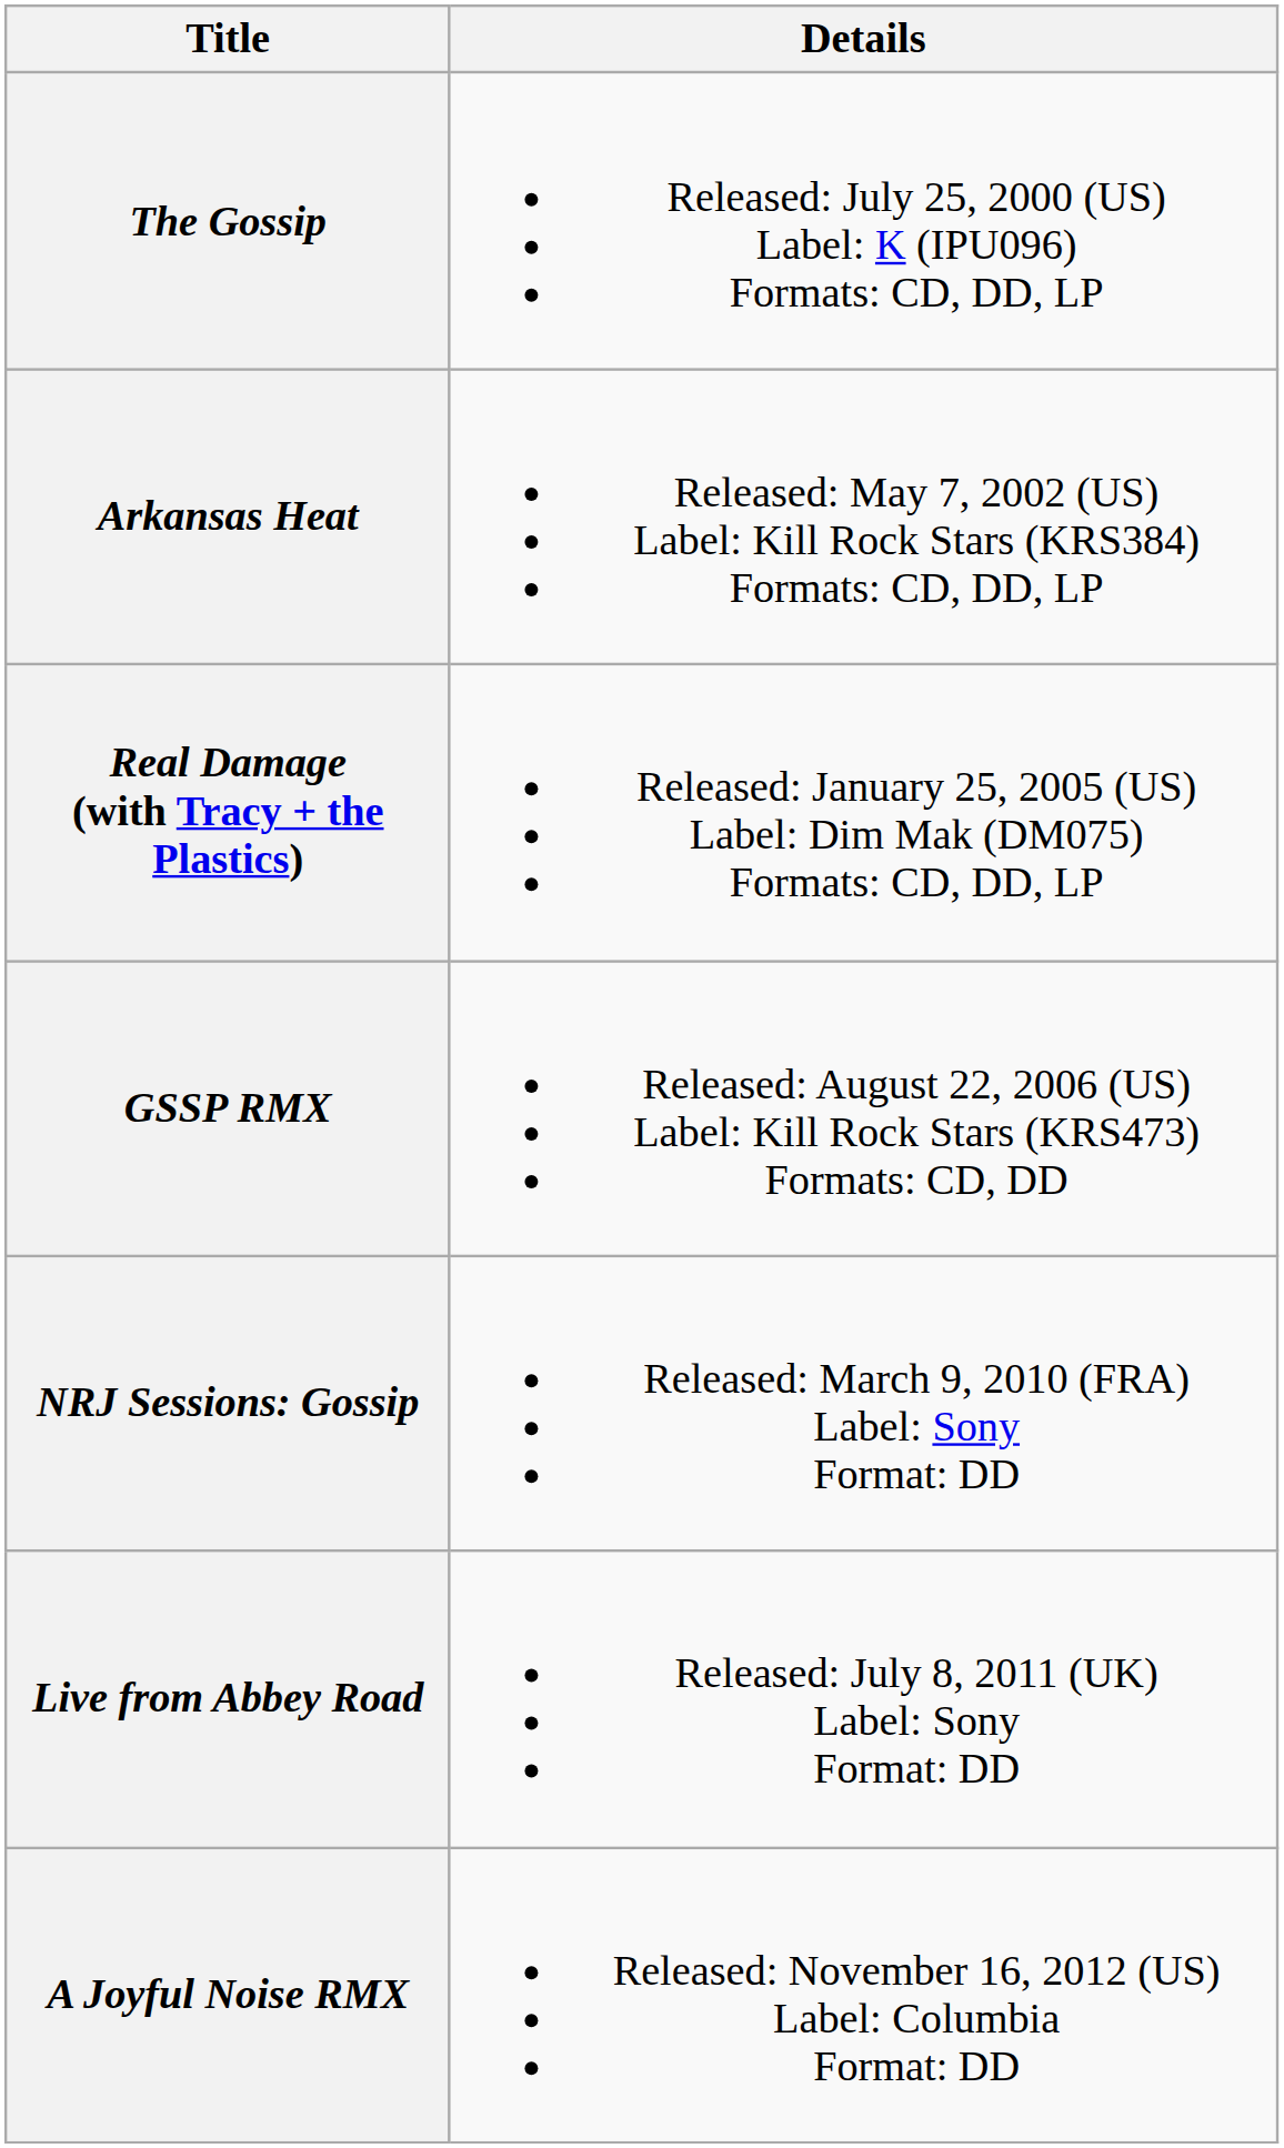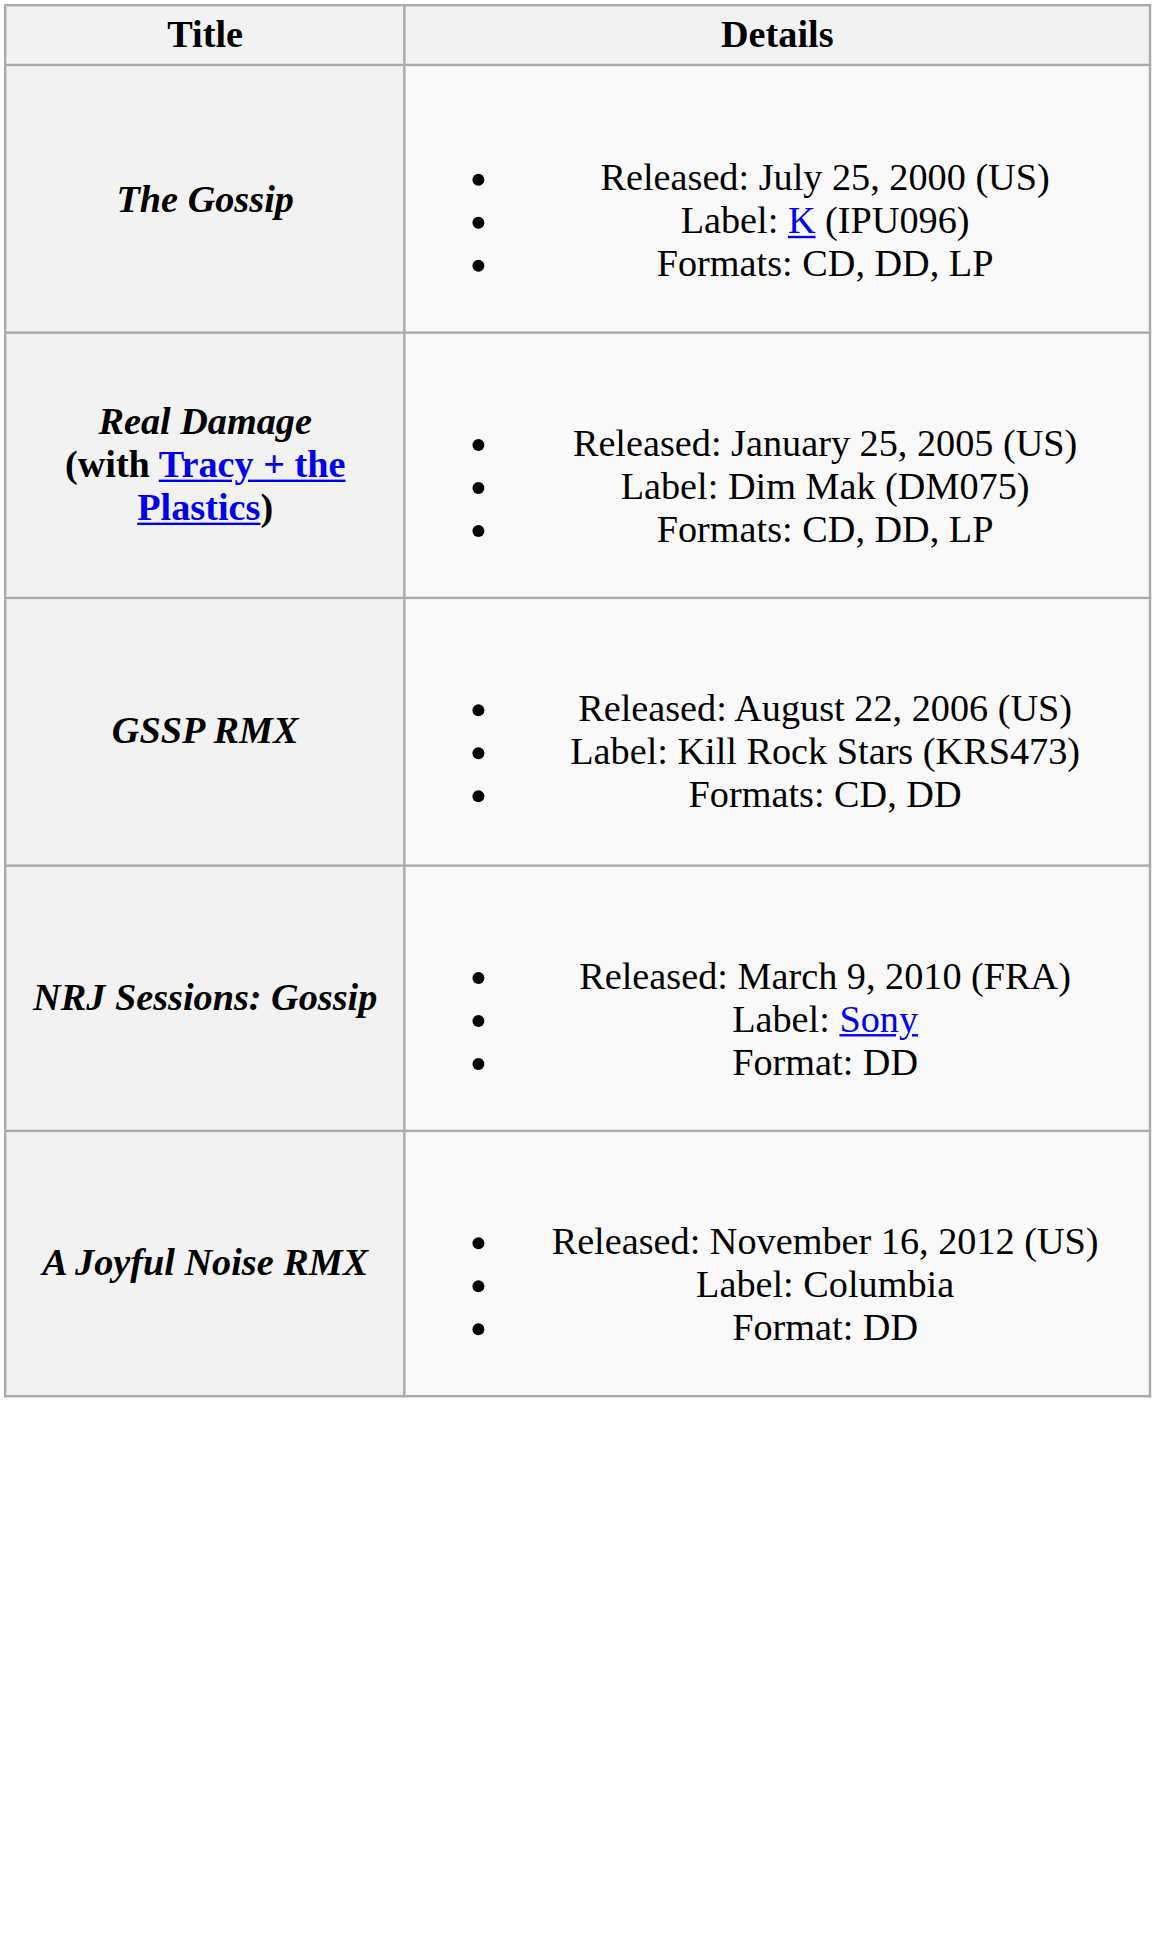- row: Arkansas Heat | Released: May 7, 2002 (US) Label: Kill Rock Stars (KRS384) Formats: CD, DD, LP
- row: Live from Abbey Road | Released: July 8, 2011 (UK) Label: Sony Format: DD
